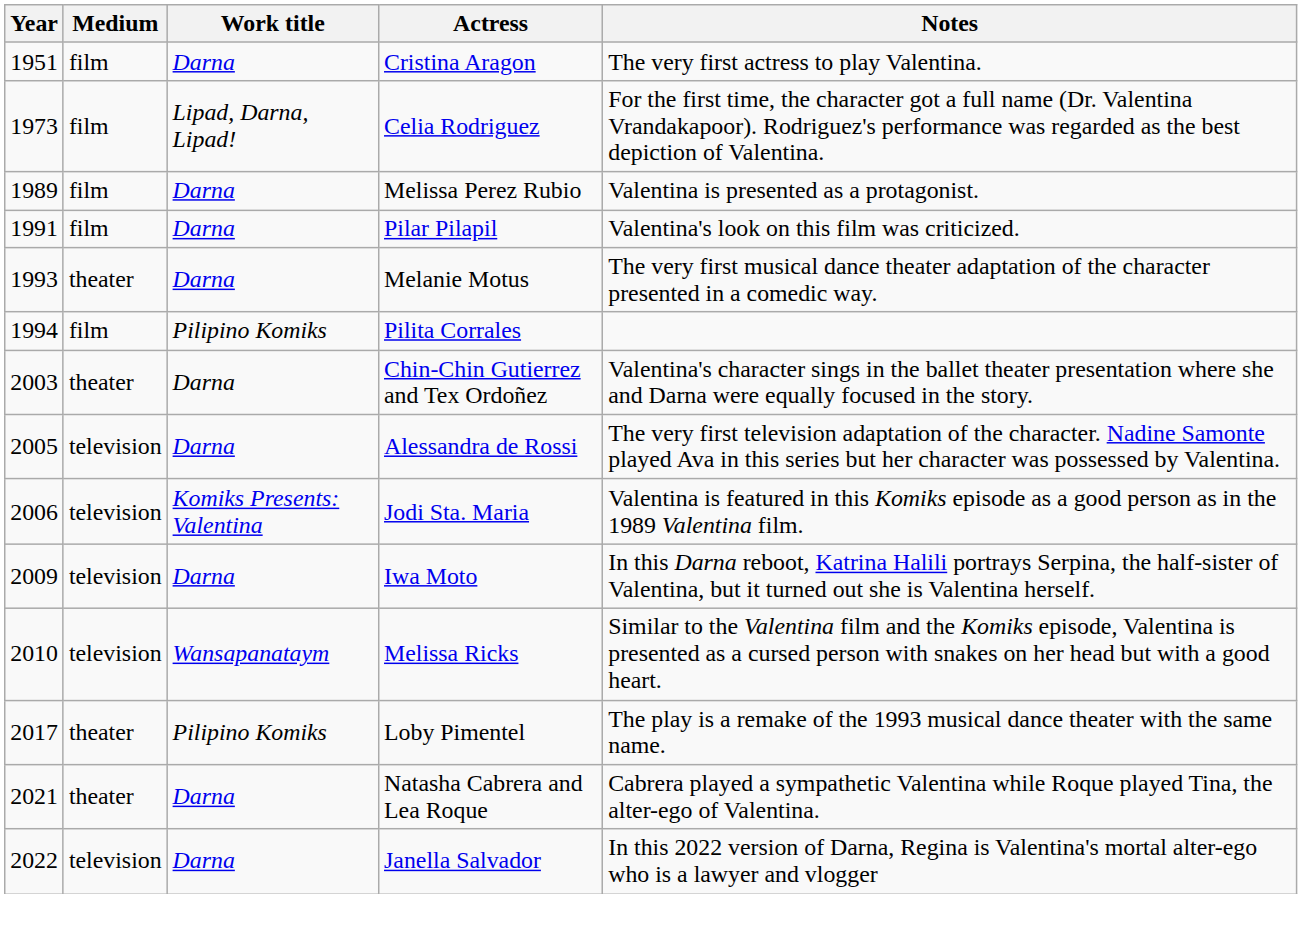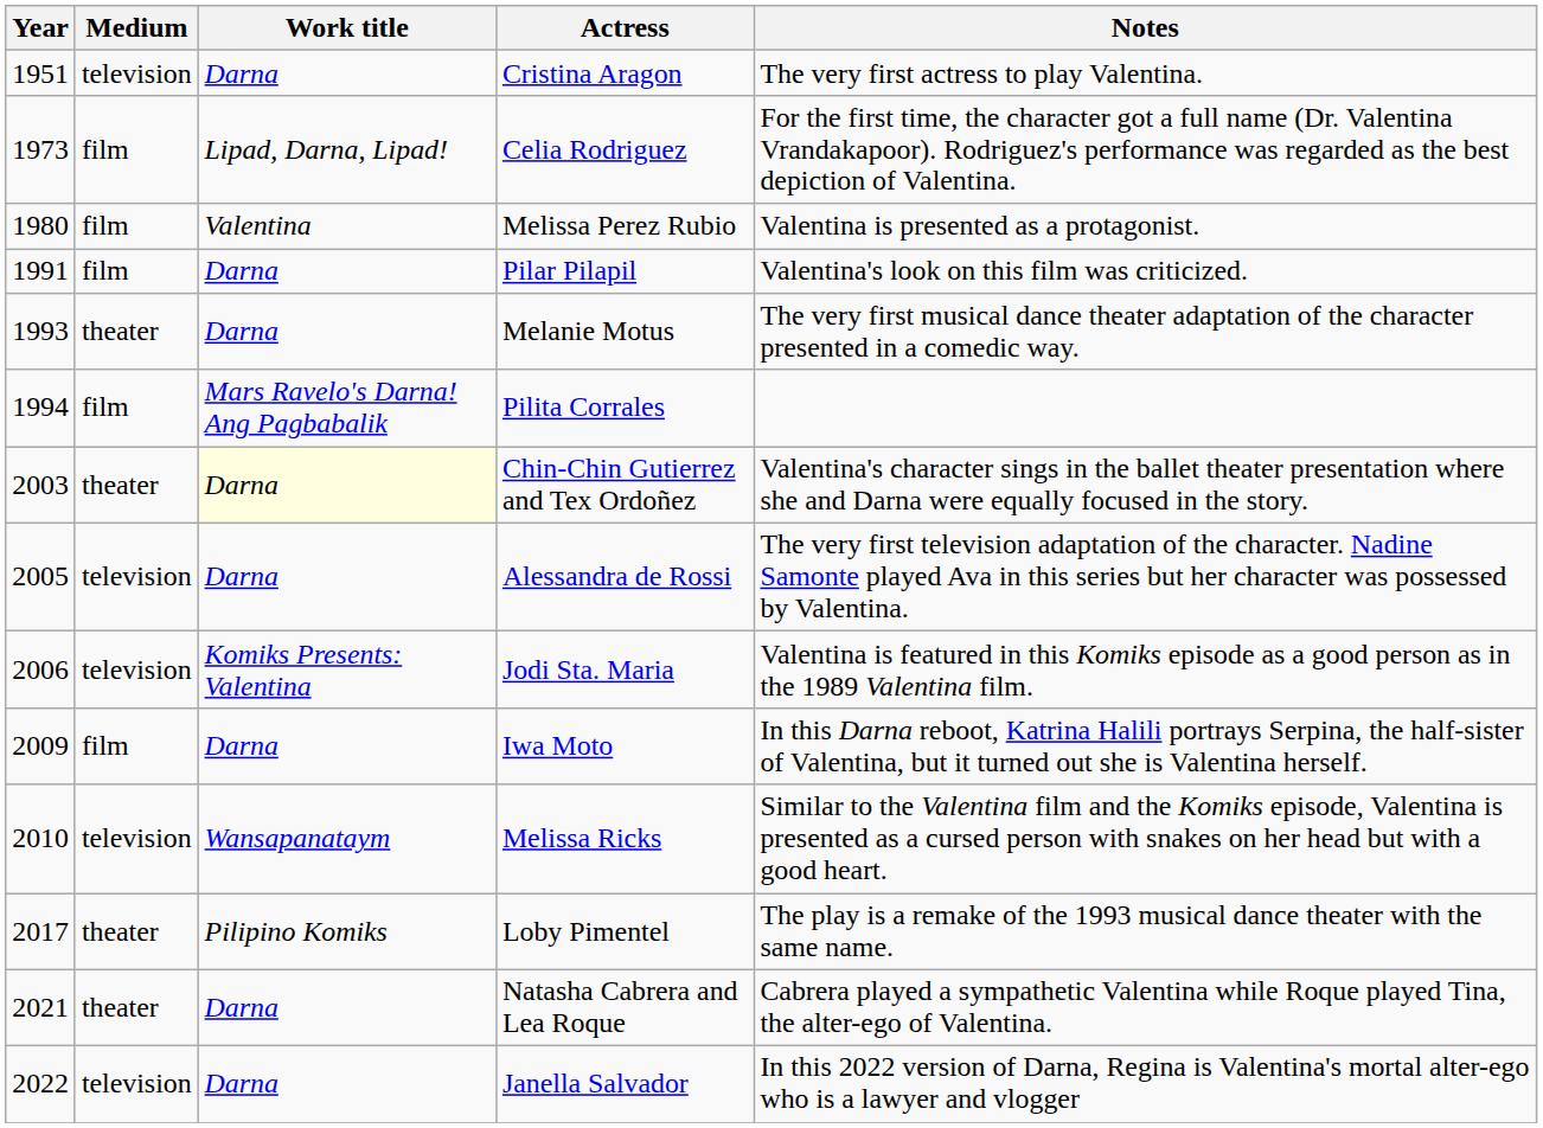Cristina Aragon | Medium: film -> television
Melissa Perez Rubio | Year: 1989 -> 1980
Melissa Perez Rubio | Work title: Darna -> Valentina
Pilita Corrales | Work title: Pilipino Komiks -> Mars Ravelo's Darna! Ang Pagbabalik
Chin-Chin Gutierrez and Tex Ordoñez | Work title: no background -> lightyellow background
Iwa Moto | Medium: television -> film
